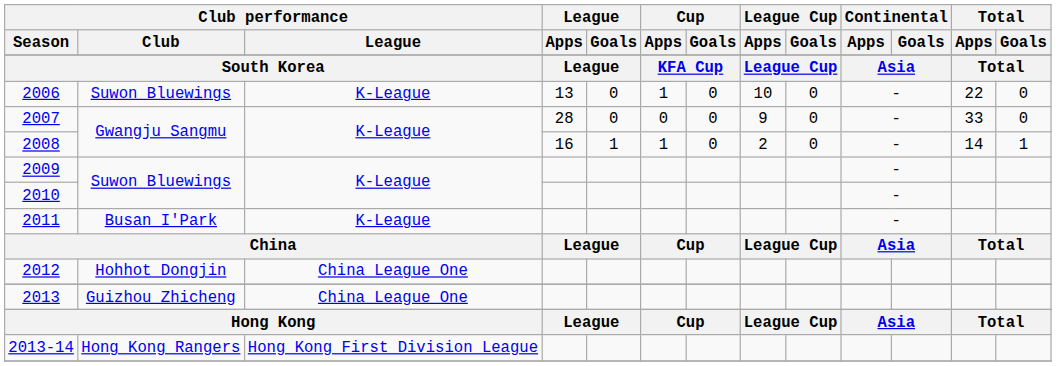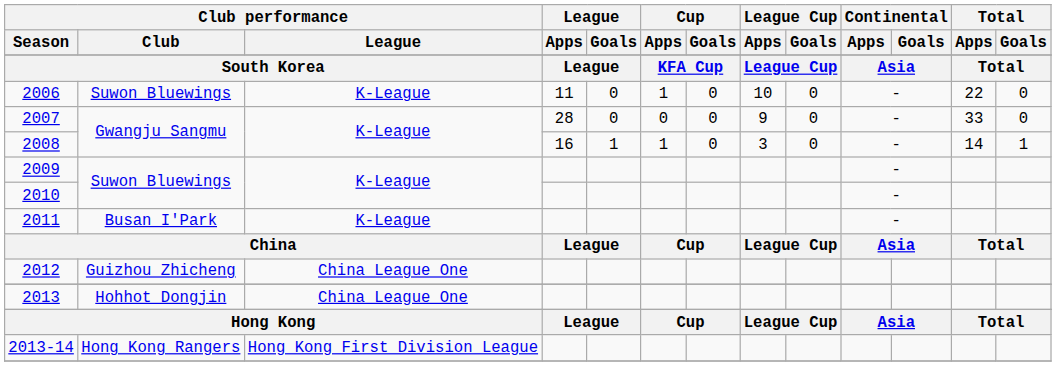2006 | League / Apps: 13 -> 11
2008 | League Cup / Apps: 2 -> 3
2012 | Club performance / Club: Hohhot Dongjin -> Guizhou Zhicheng
2013 | Club performance / Club: Guizhou Zhicheng -> Hohhot Dongjin
